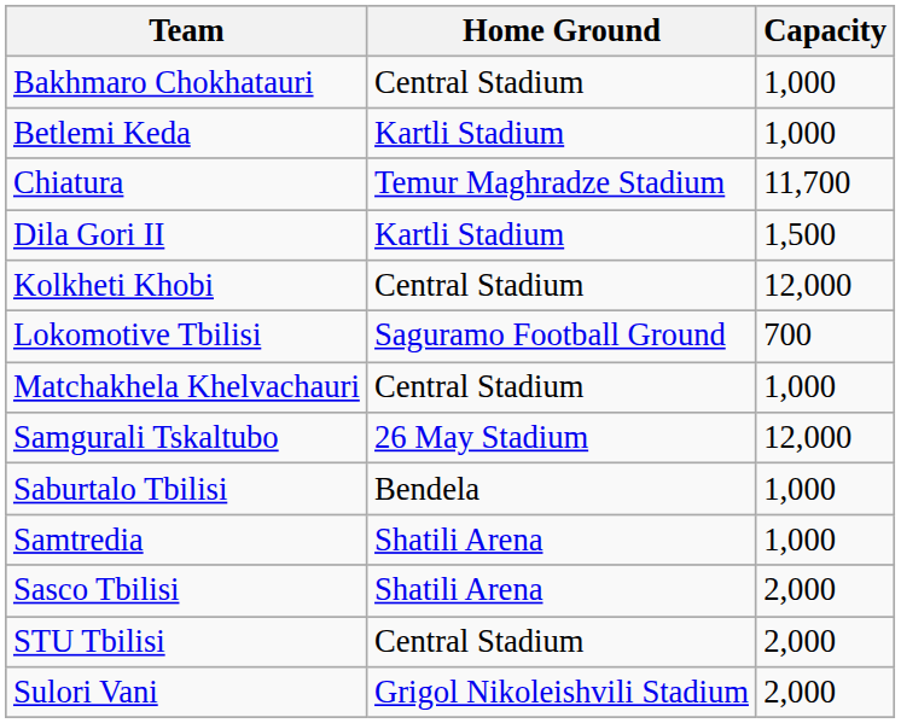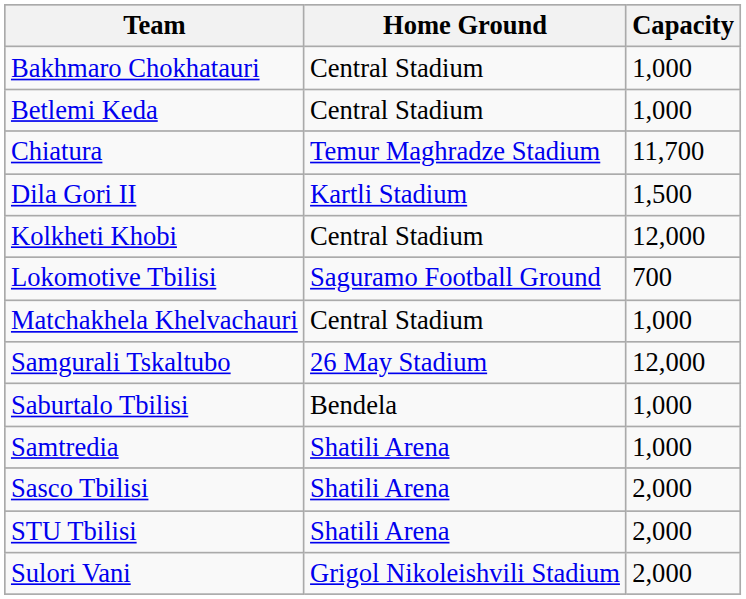Betlemi Keda | Home Ground: Kartli Stadium -> Central Stadium
STU Tbilisi | Home Ground: Central Stadium -> Shatili Arena
